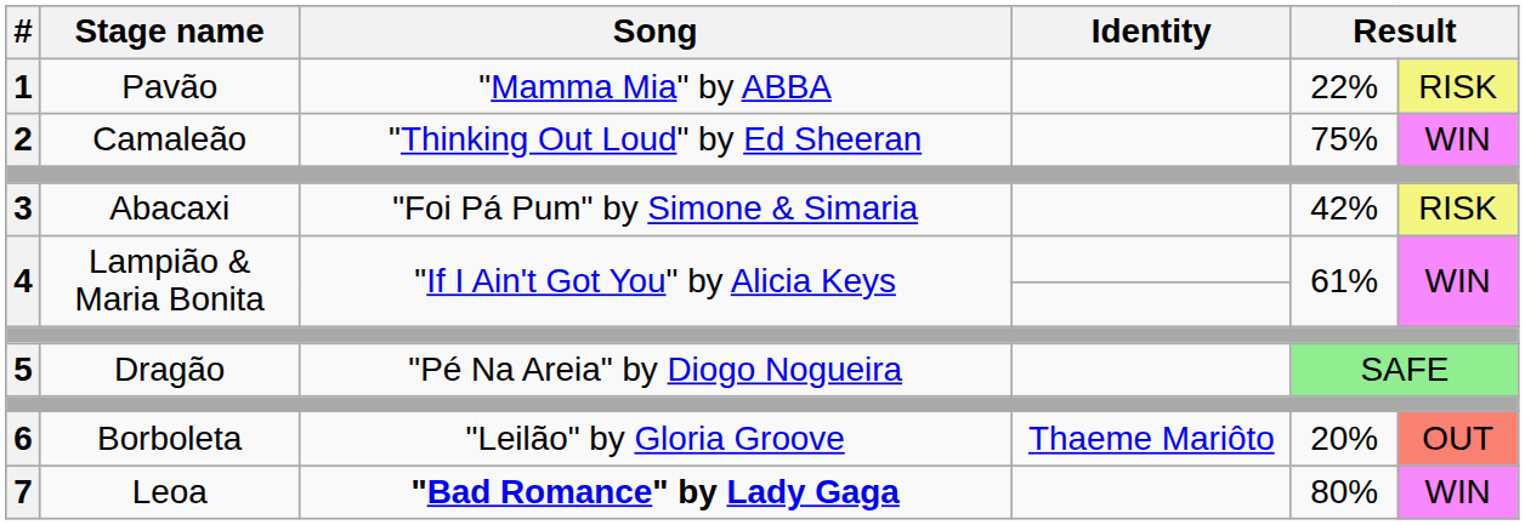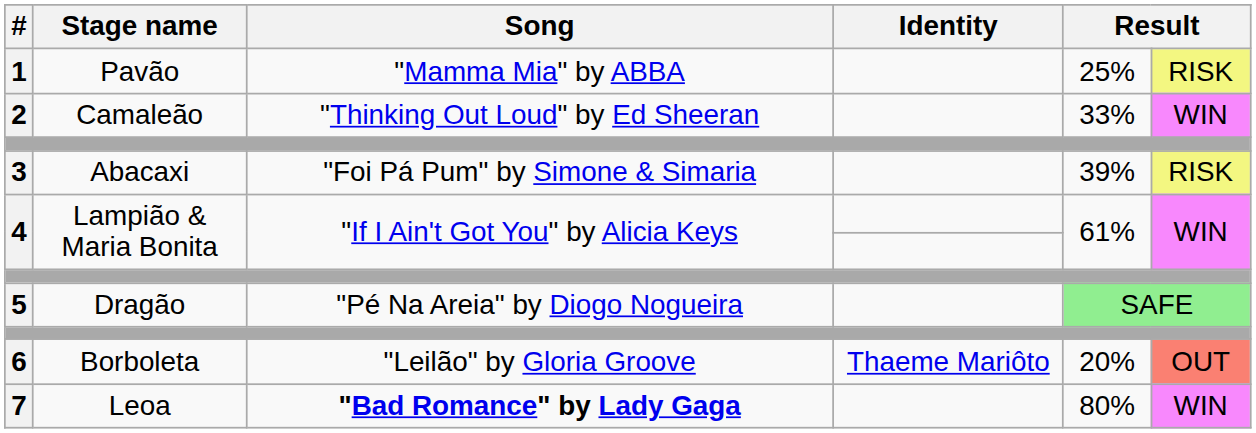1 | column 5: 22% -> 25%
2 | column 5: 75% -> 33%
3 | column 5: 42% -> 39%
